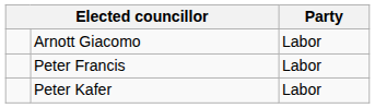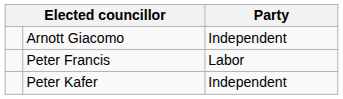Arnott Giacomo | Party: Labor -> Independent
Peter Kafer | Party: Labor -> Independent
